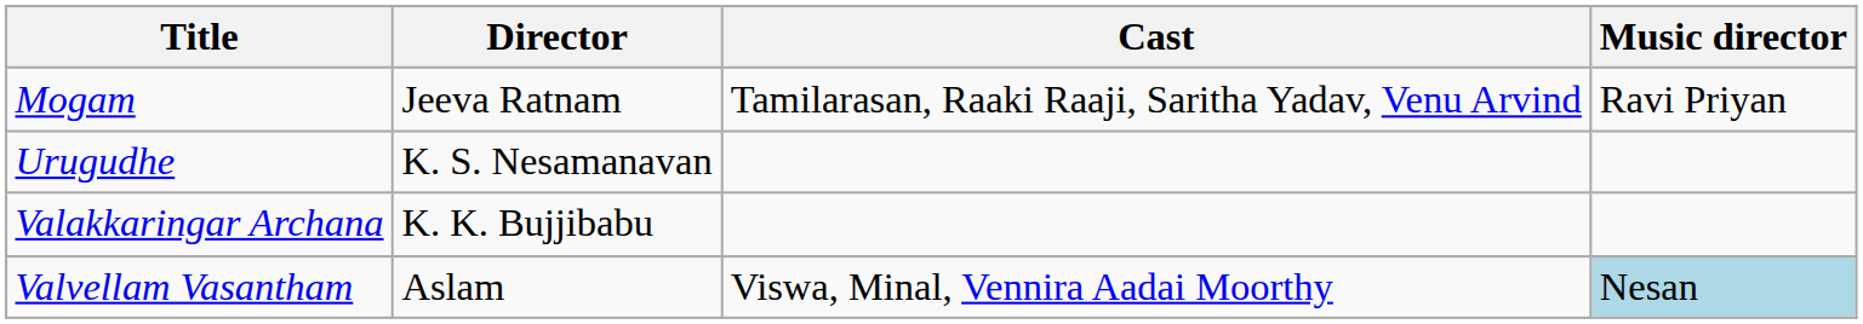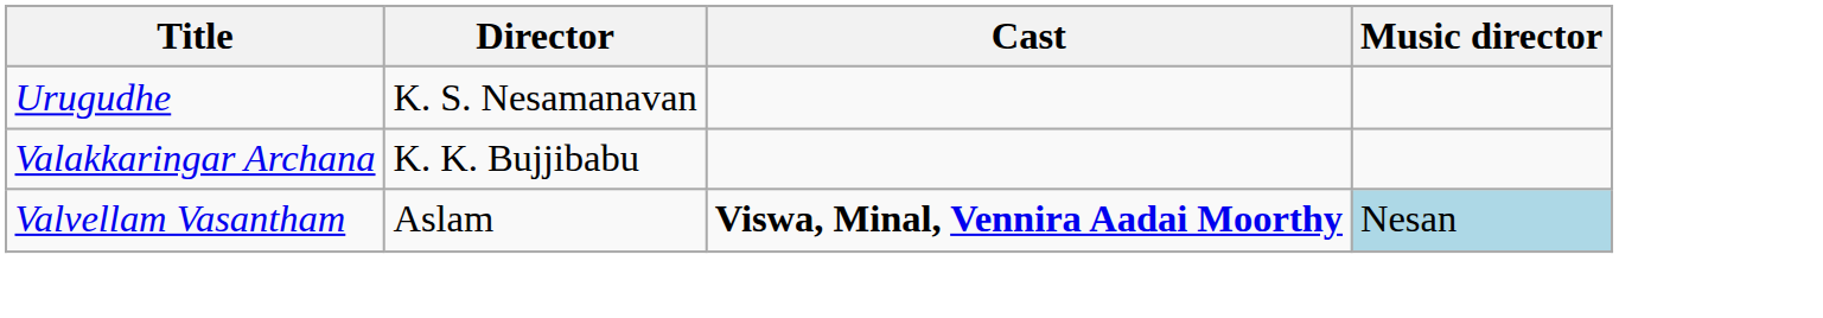- row: Mogam | Jeeva Ratnam | Tamilarasan, Raaki Raaji, Saritha Yadav, Venu Arvind | Ravi Priyan
Valvellam Vasantham | Cast: normal -> bold
